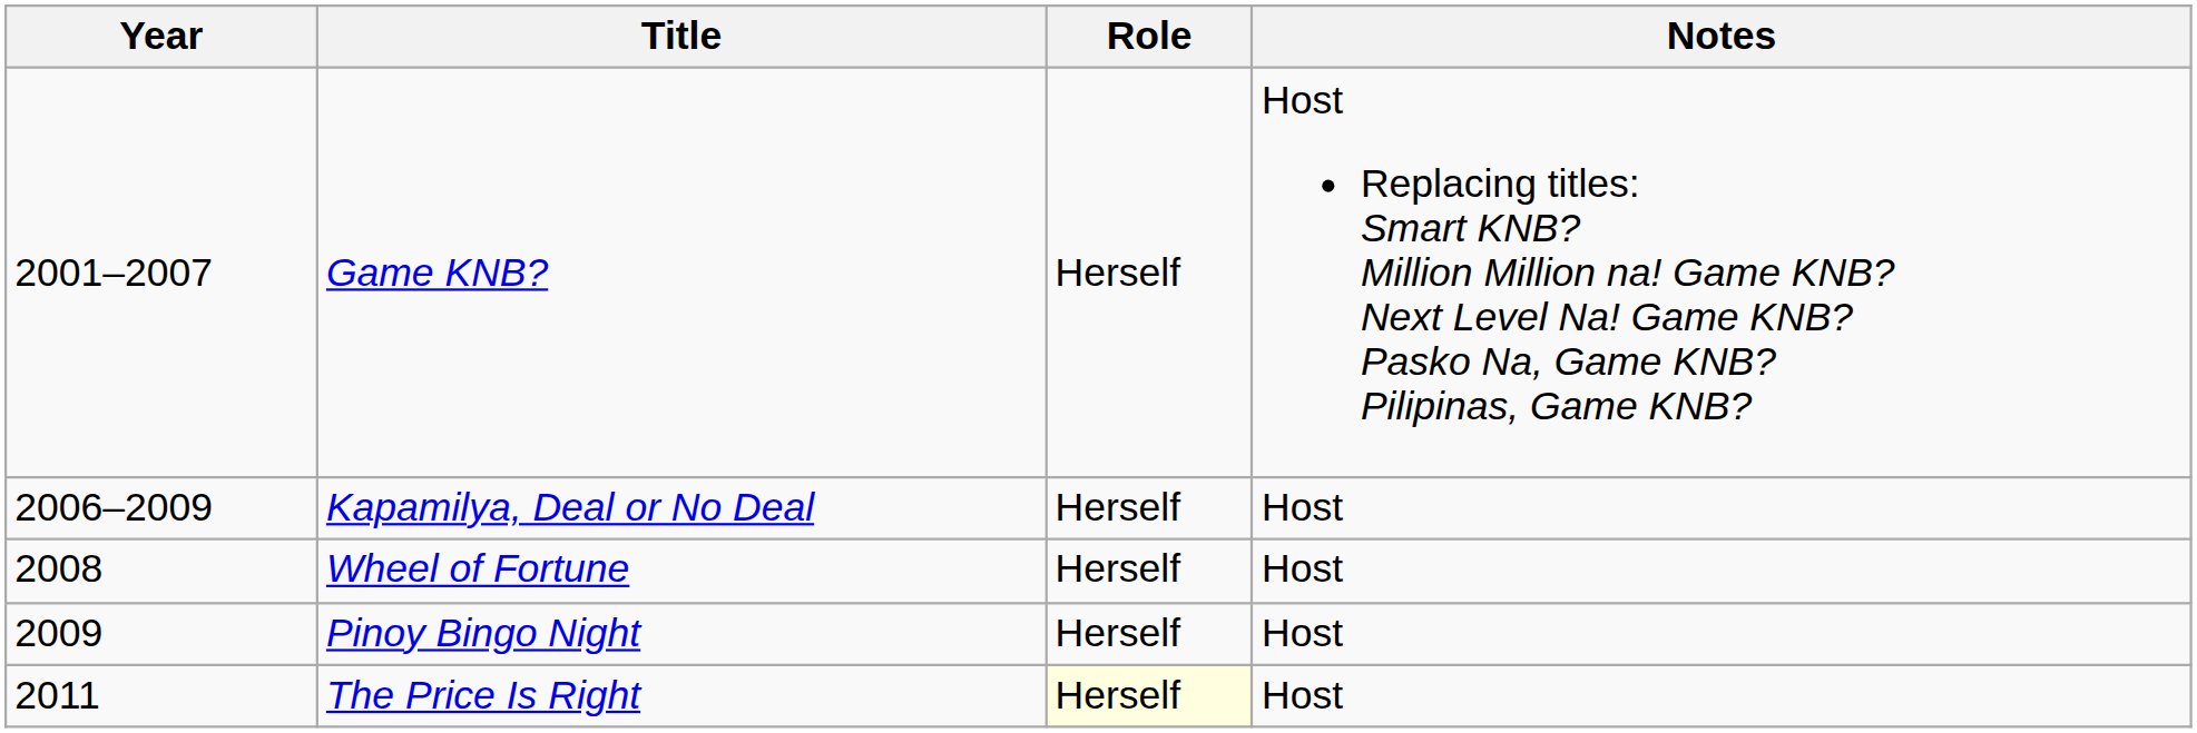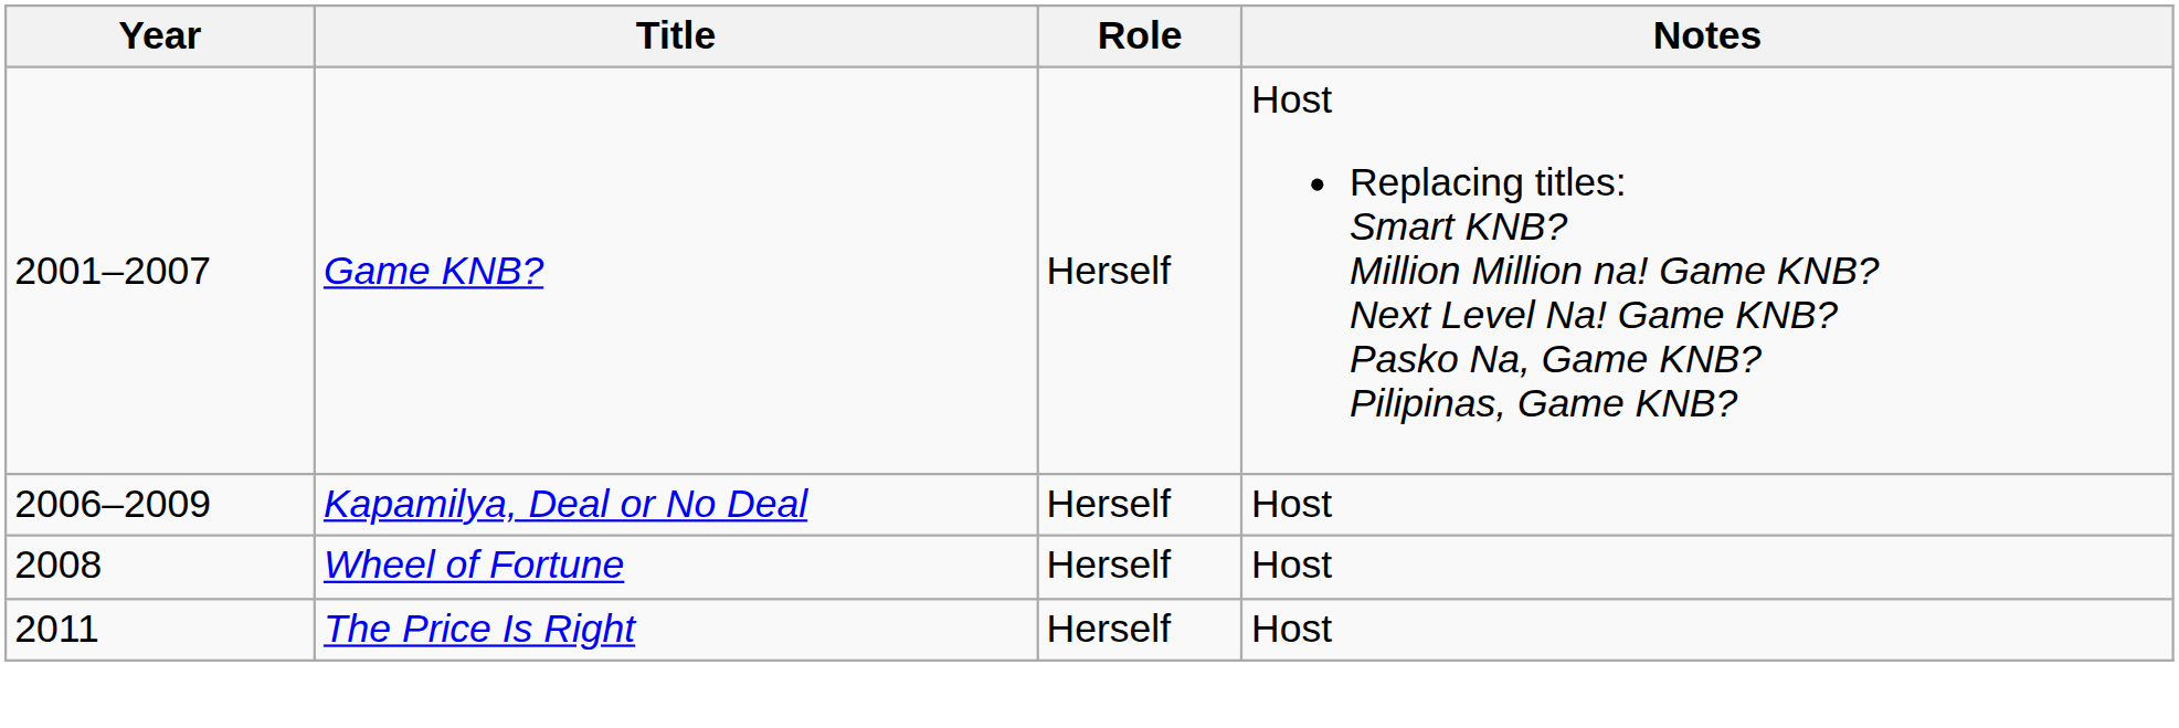- row: 2009 | Pinoy Bingo Night | Herself | Host
The Price Is Right | Role: lightyellow background -> no background
